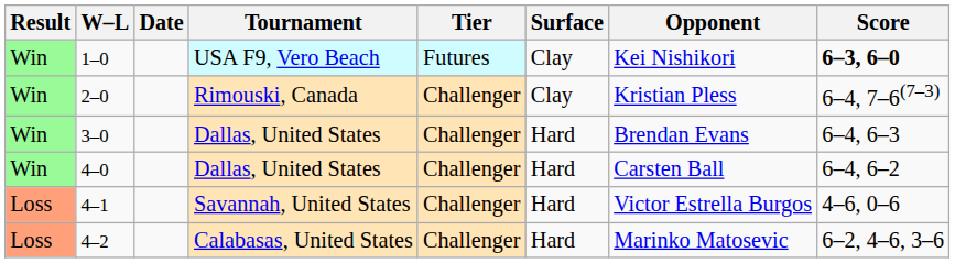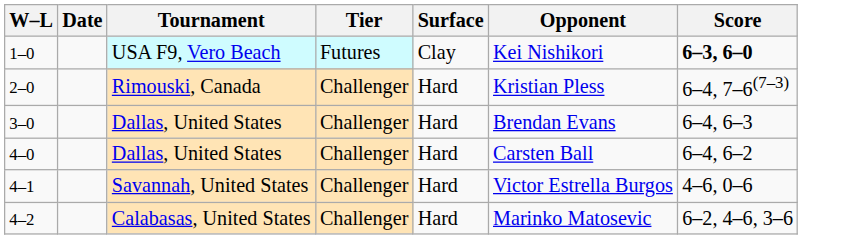- column: Result | Win | Win | Win | Win | Loss | Loss
2–0 | Surface: Clay -> Hard
